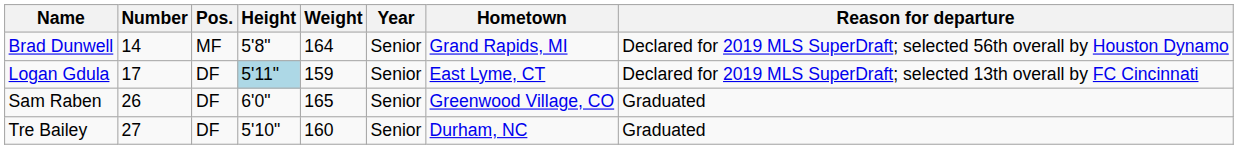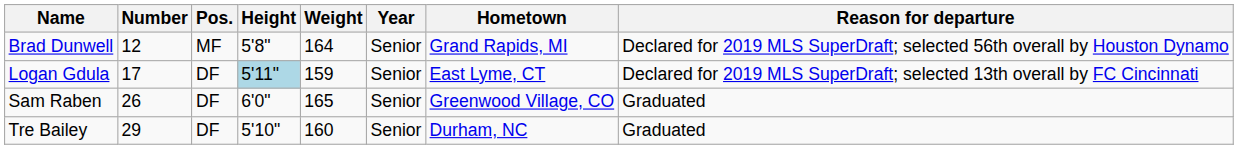Brad Dunwell | Number: 14 -> 12
Tre Bailey | Number: 27 -> 29
